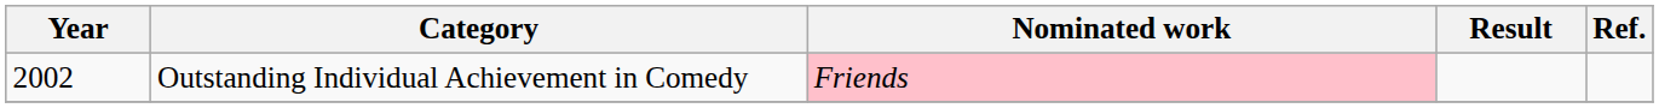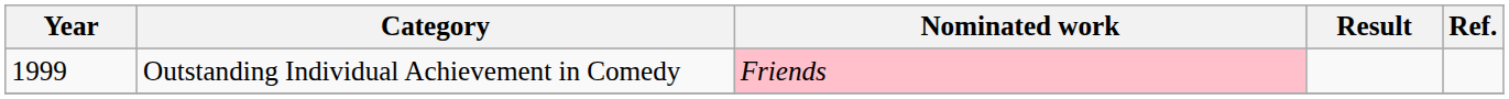Outstanding Individual Achievement in Comedy | Year: 2002 -> 1999
